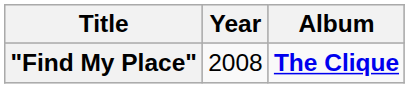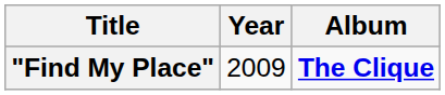"Find My Place" | Year: 2008 -> 2009
